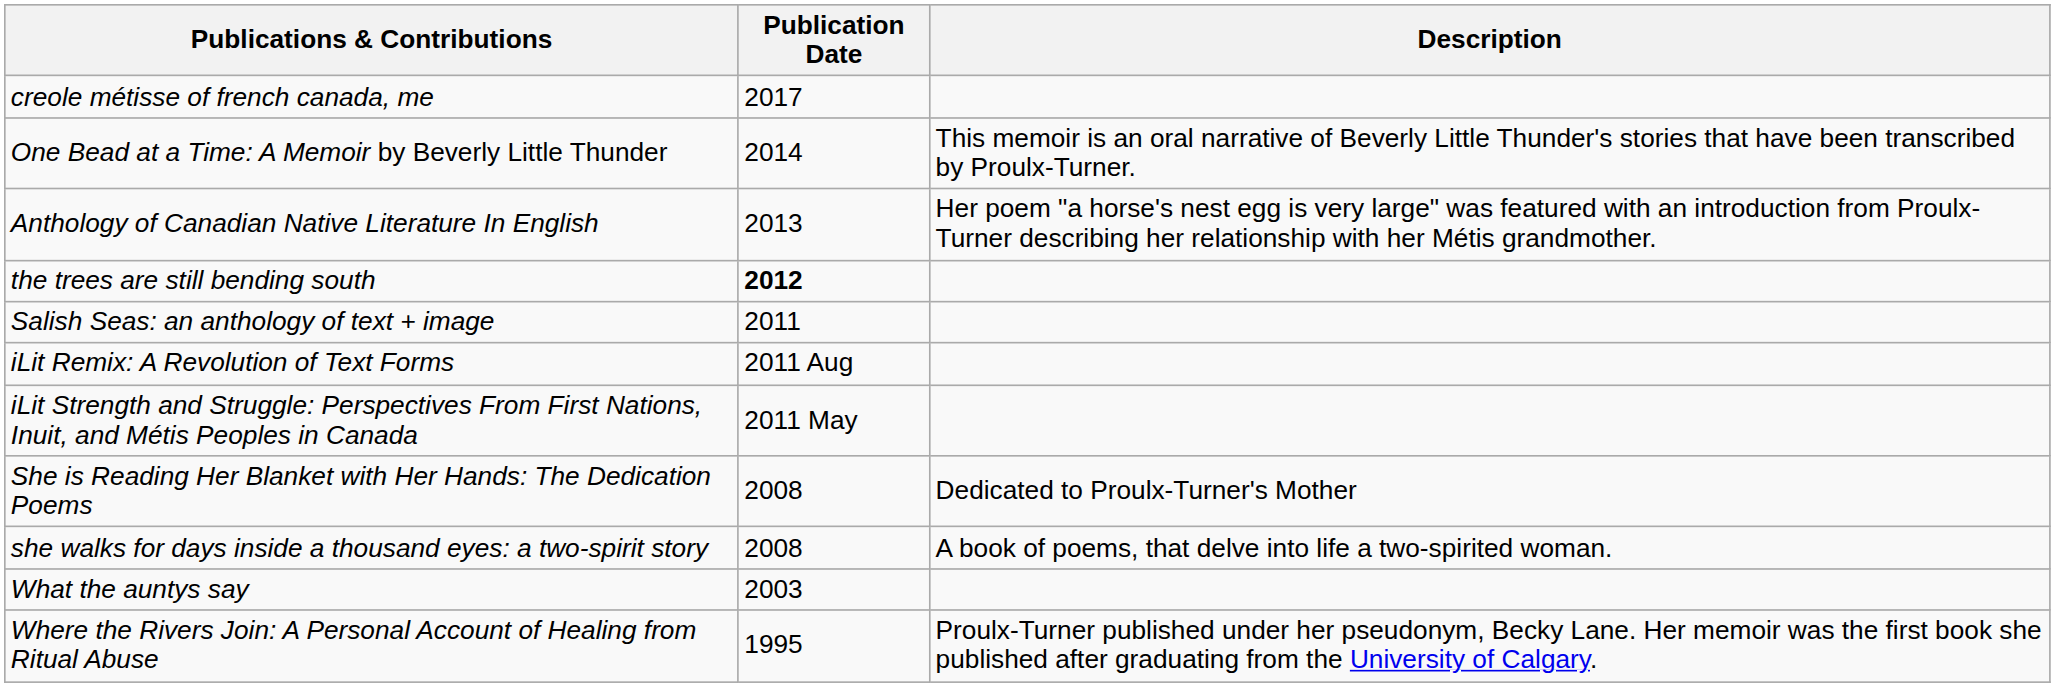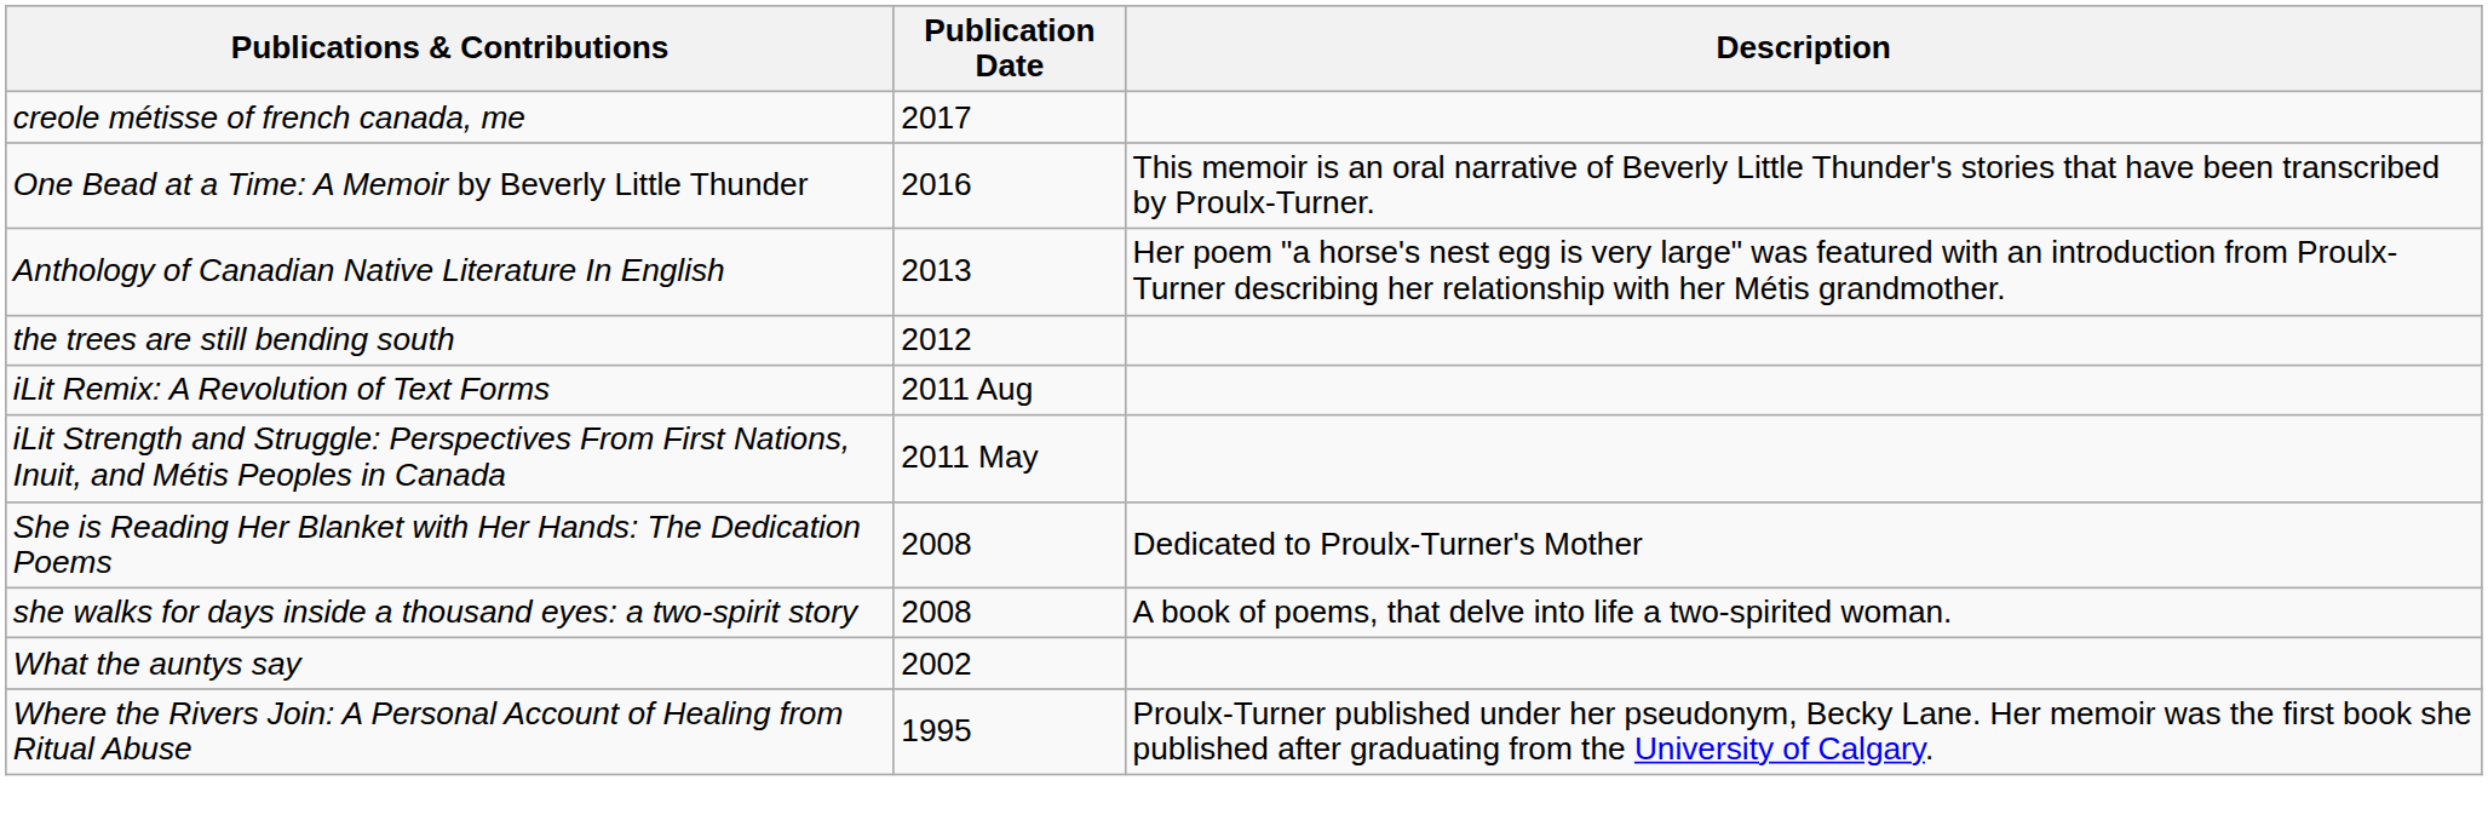One Bead at a Time: A Memoir by Beverly Little Thunder | Publication Date: 2014 -> 2016
the trees are still bending south | Publication Date: bold -> normal
- row: Salish Seas: an anthology of text + image | 2011
What the auntys say | Publication Date: 2003 -> 2002
